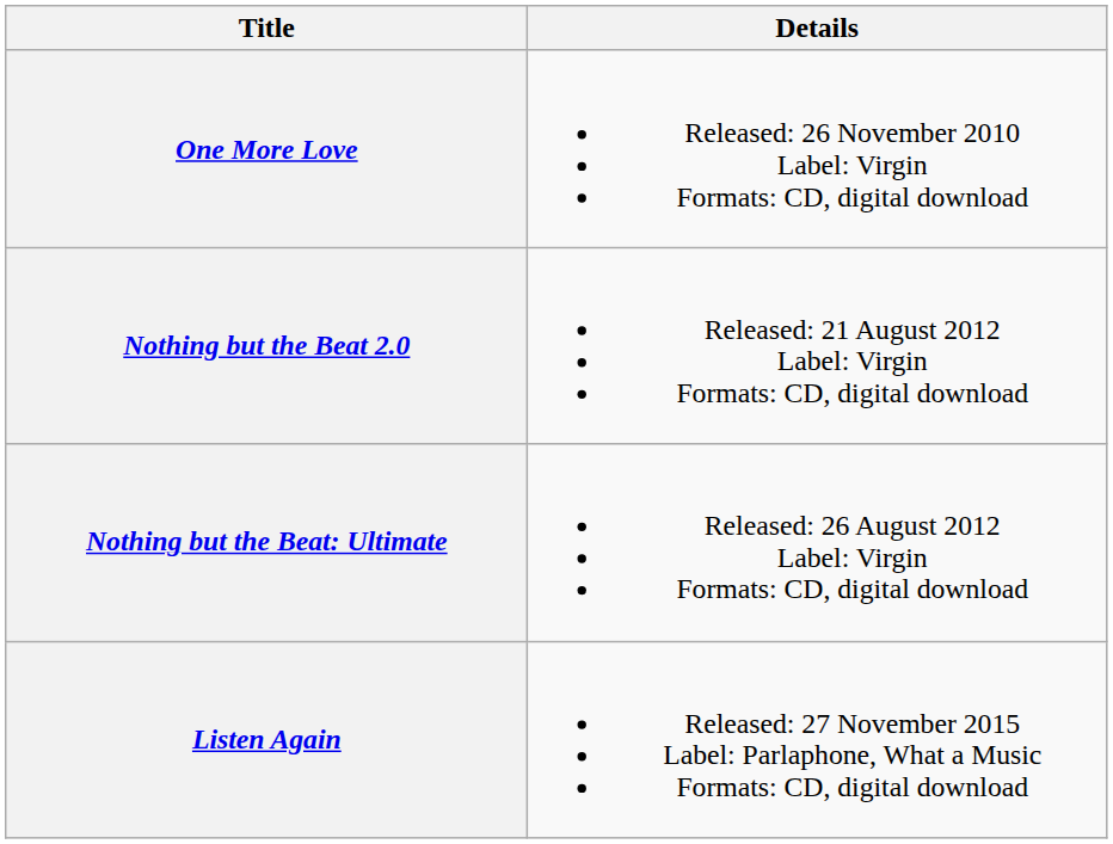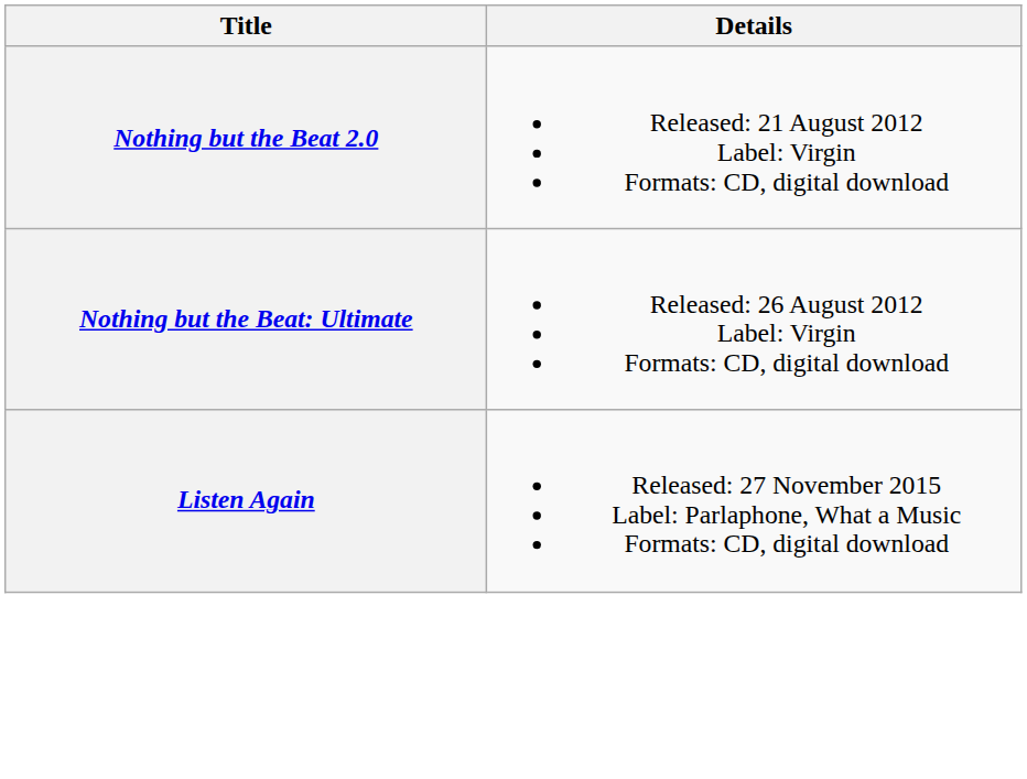- row: One More Love | Released: 26 November 2010 Label: Virgin Formats: CD, digital download
